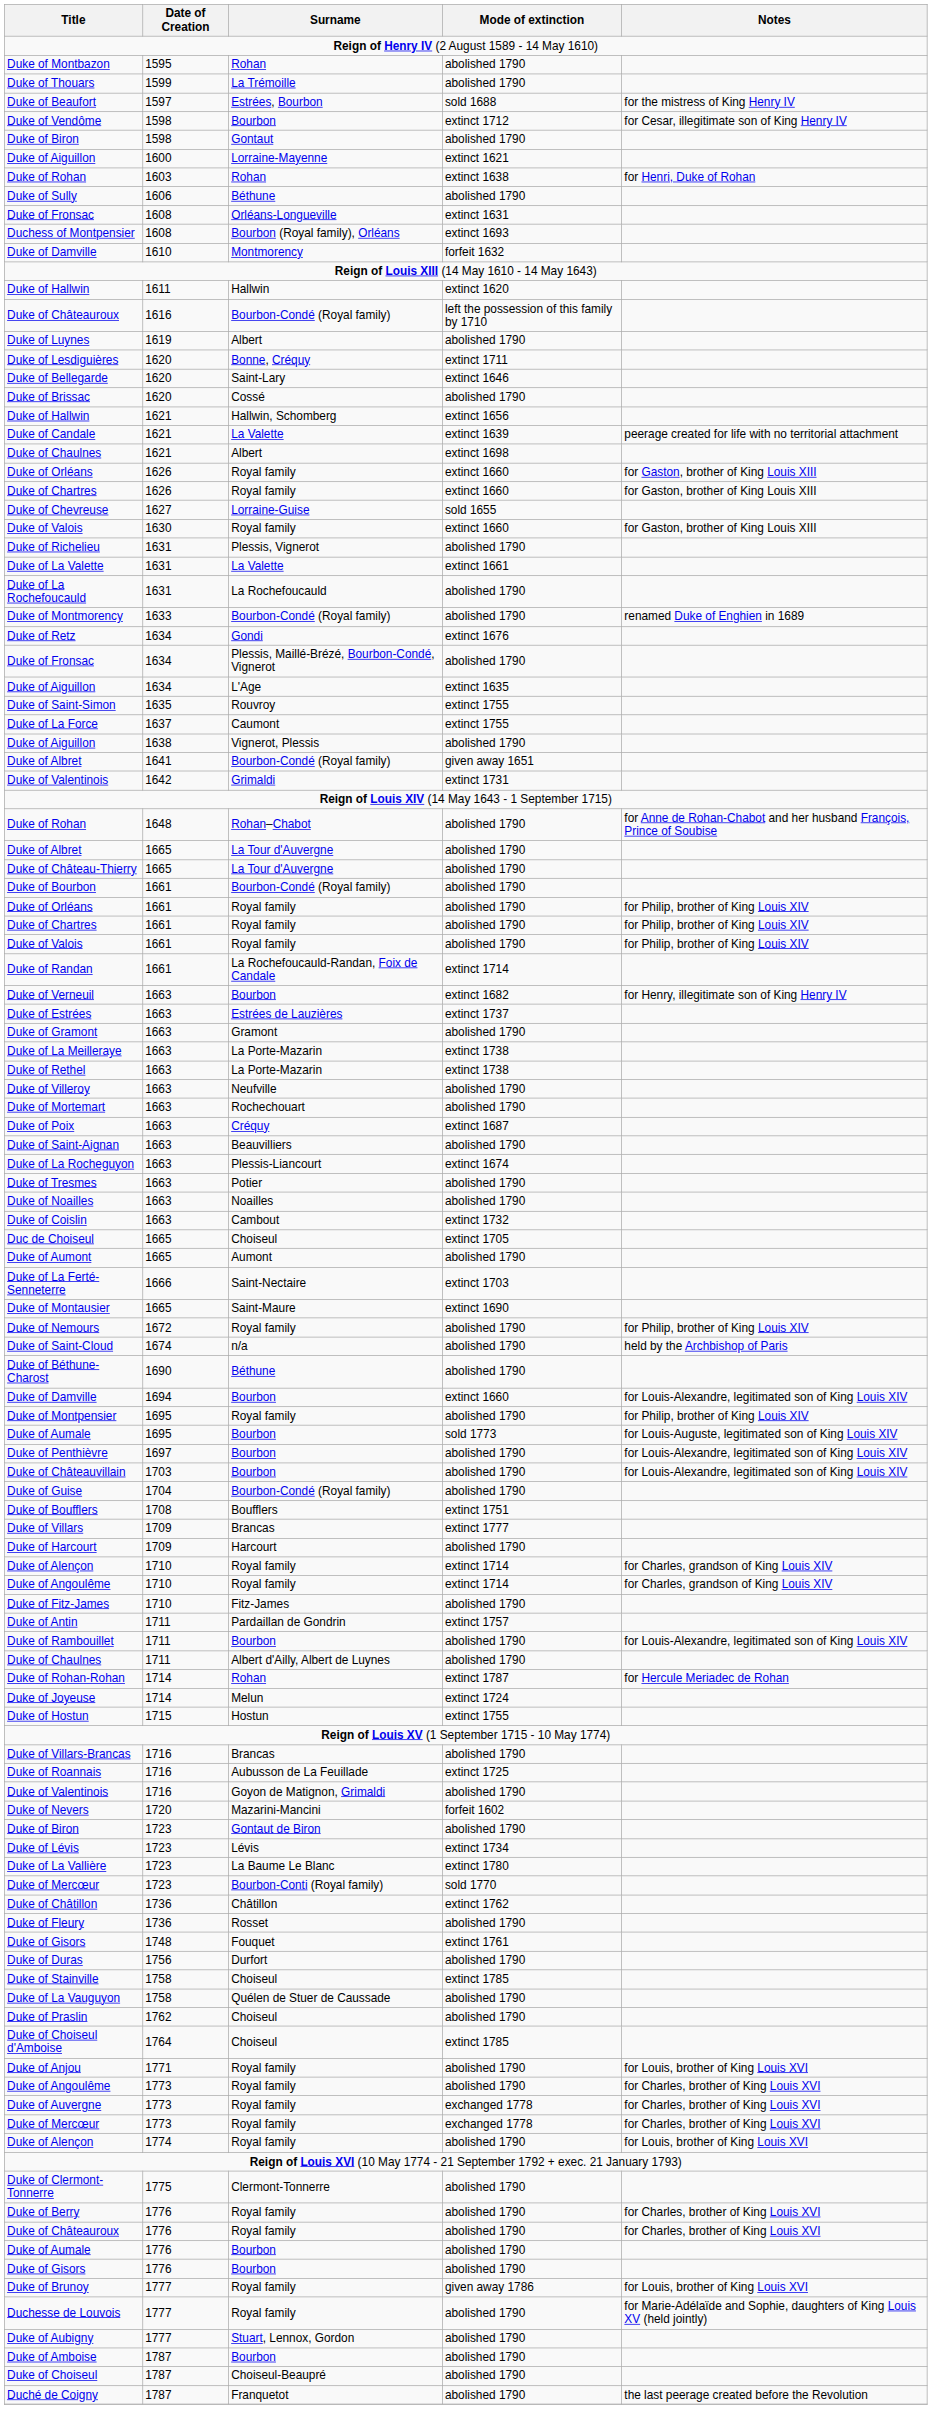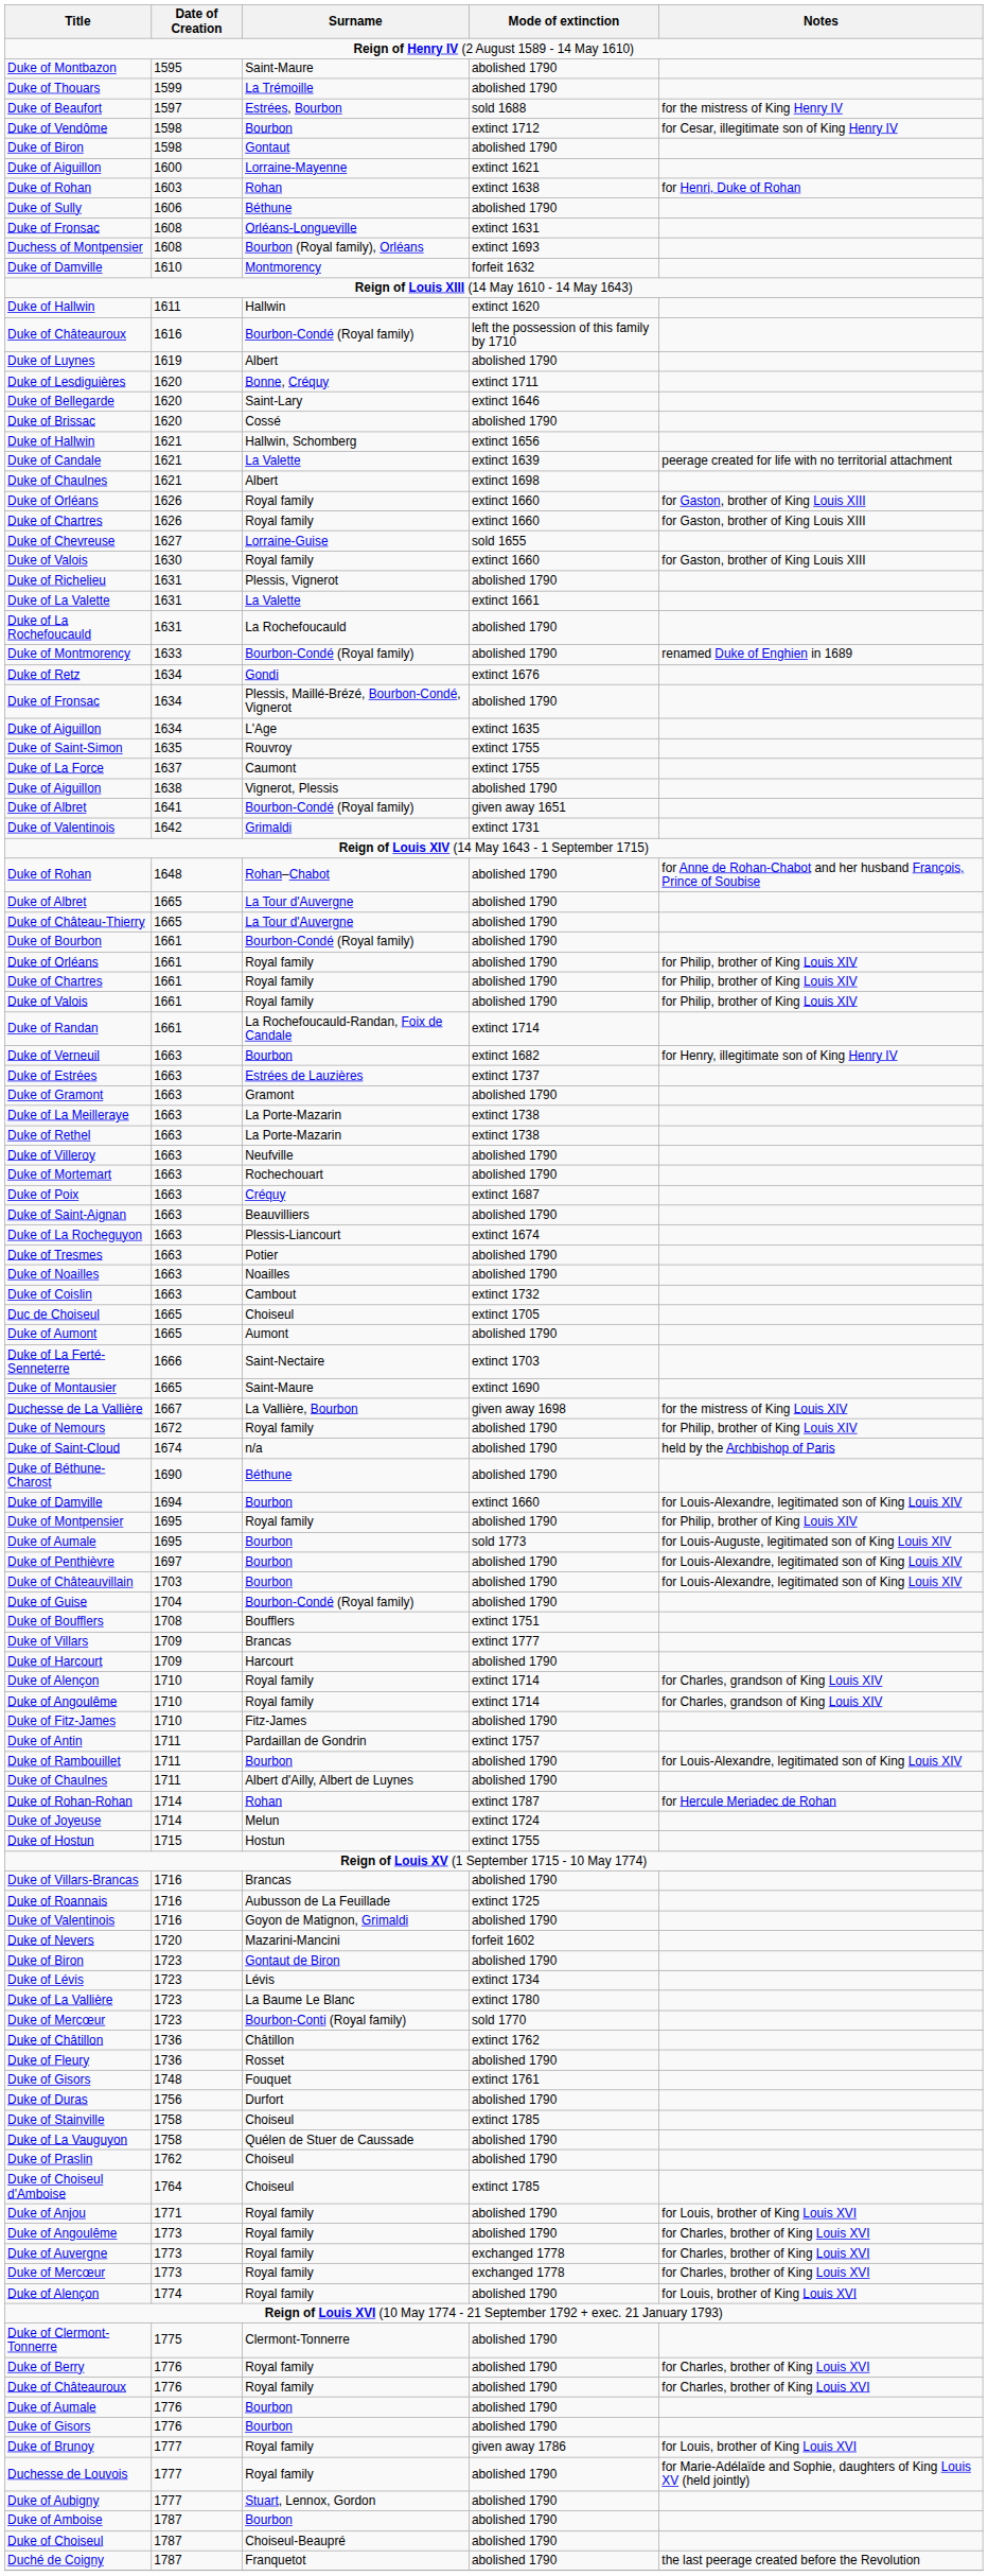Duke of Montbazon | Surname: Rohan -> Saint-Maure
+ row: Duchesse de La Vallière | 1667 | La Vallière, Bourbon | given away 1698 | for the mistress of King Louis XIV
